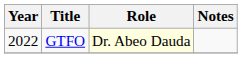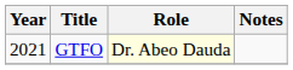GTFO | Year: 2022 -> 2021
